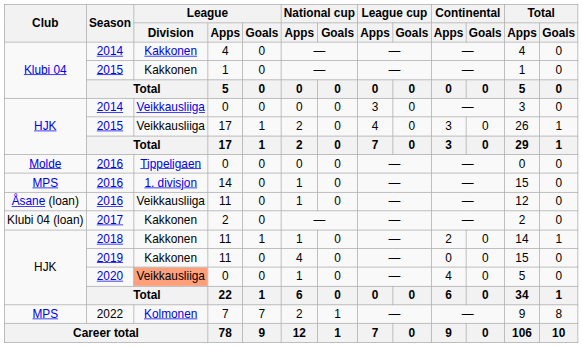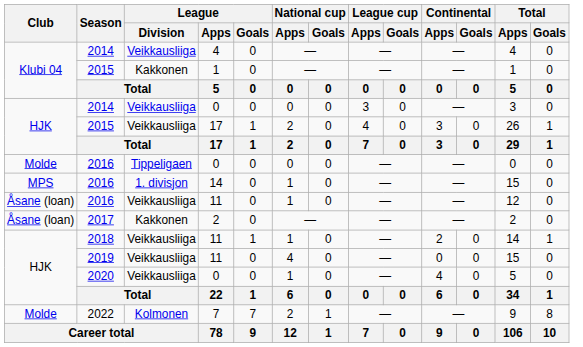2014 / 4 | League / Division: Kakkonen -> Veikkausliiga
2017 | Club: Klubi 04 (loan) -> Åsane (loan)
2018 | League / Division: Kakkonen -> Veikkausliiga
2019 | League / Division: Kakkonen -> Veikkausliiga
2020 | League / Division: lightsalmon background -> no background
2022 | Club: MPS -> Molde
